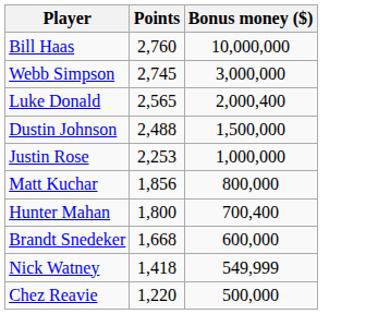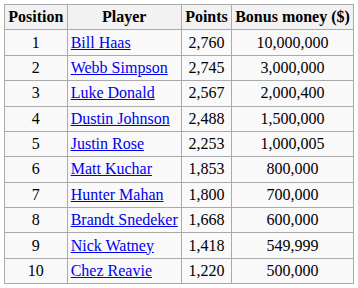+ column: Position | 1 | 2 | 3 | 4 | 5 | 6 | 7 | 8 | 9 | 10
Luke Donald | Points: 2,565 -> 2,567
Justin Rose | Bonus money ($): 1,000,000 -> 1,000,005
Matt Kuchar | Points: 1,856 -> 1,853
Hunter Mahan | Bonus money ($): 700,400 -> 700,000
